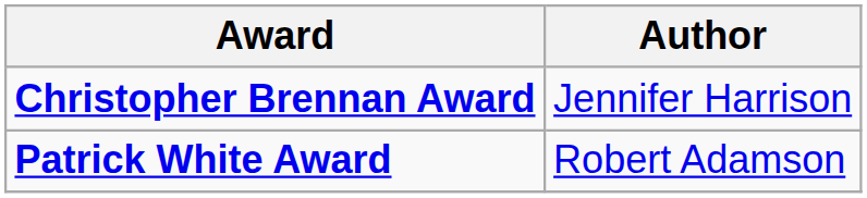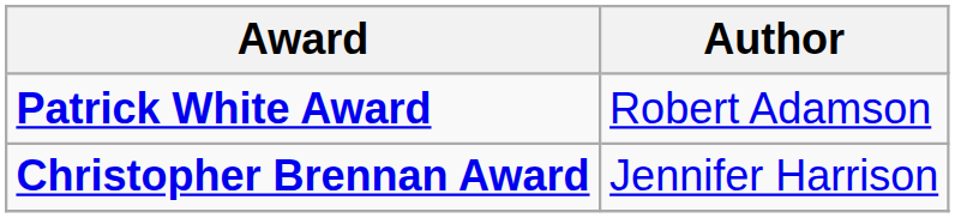rows swapped: Christopher Brennan Award <-> Patrick White Award
